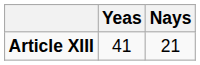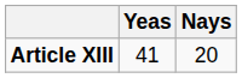Article XIII | Nays: 21 -> 20
